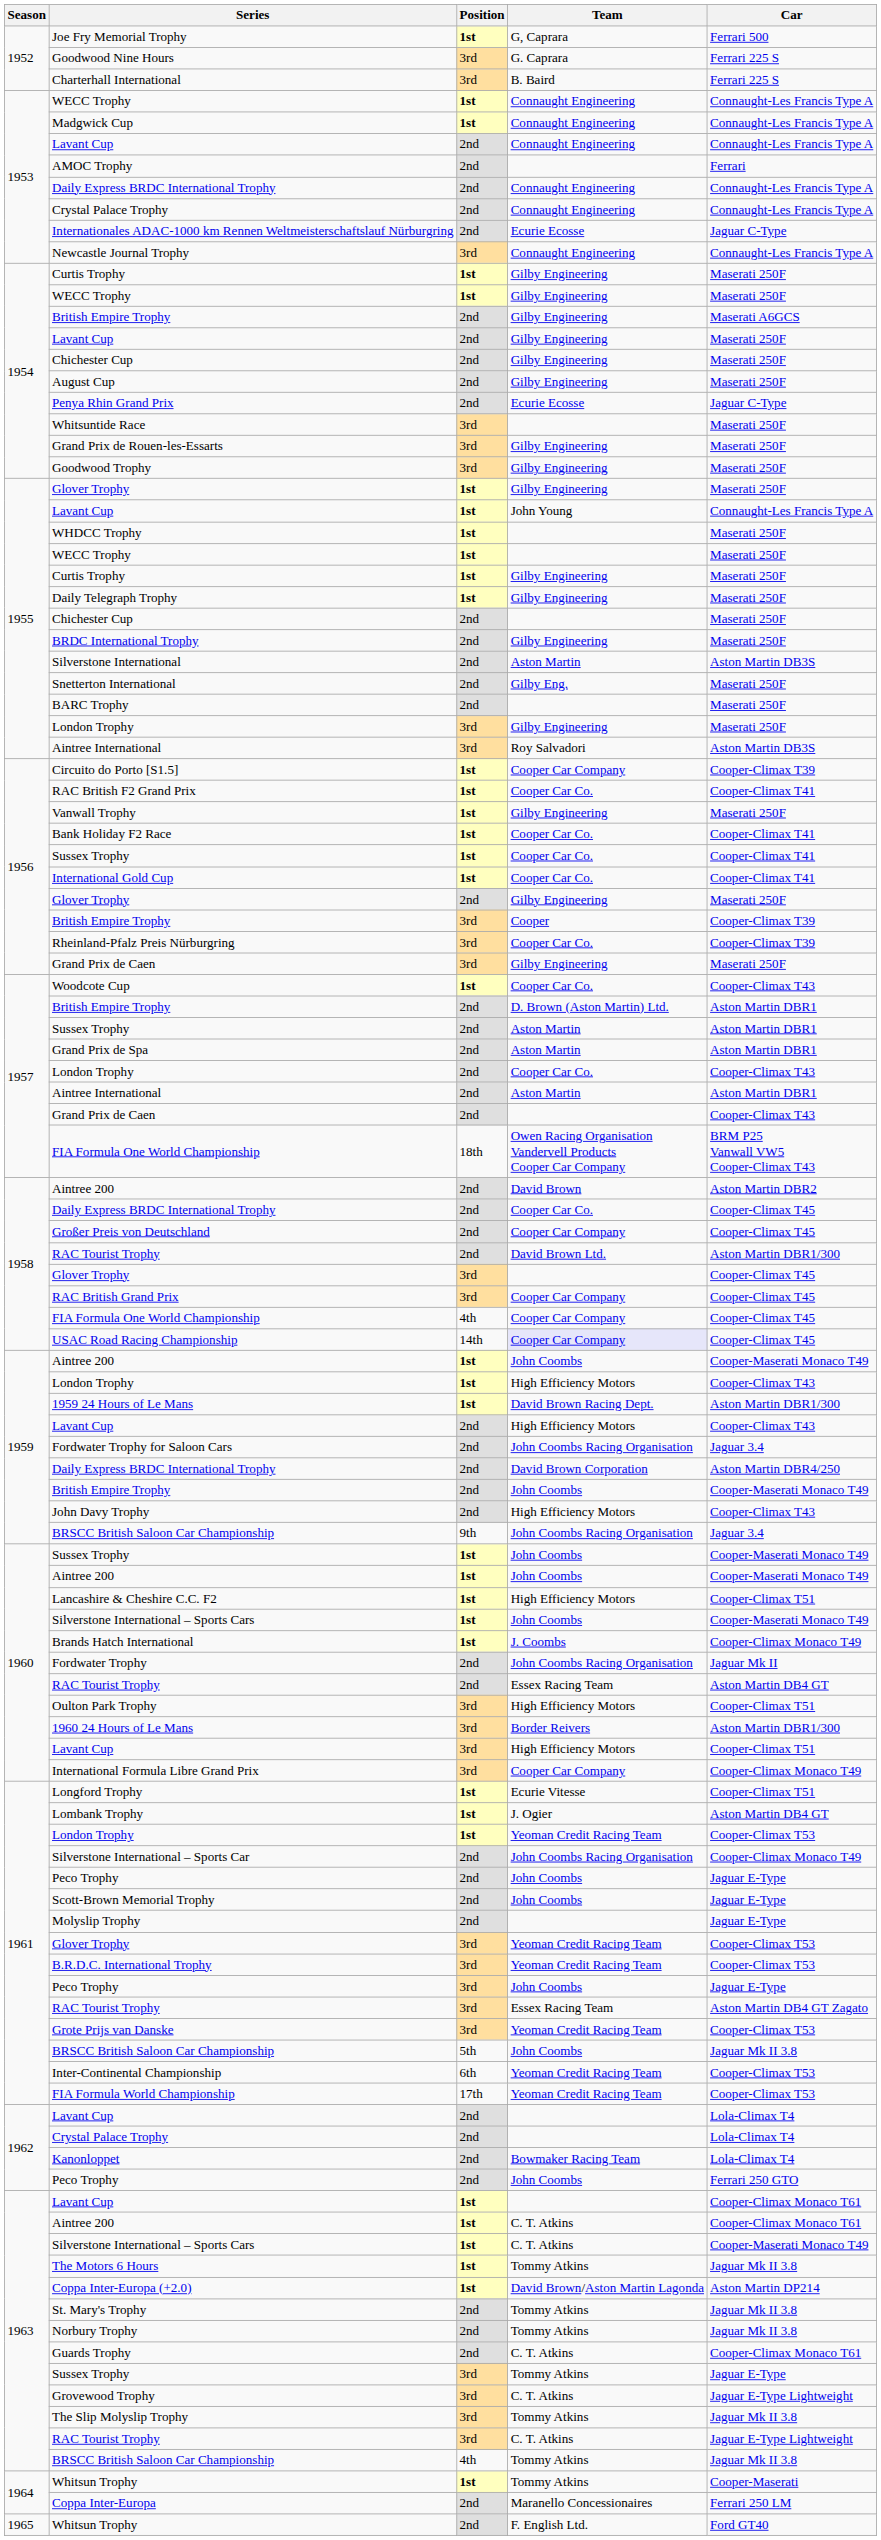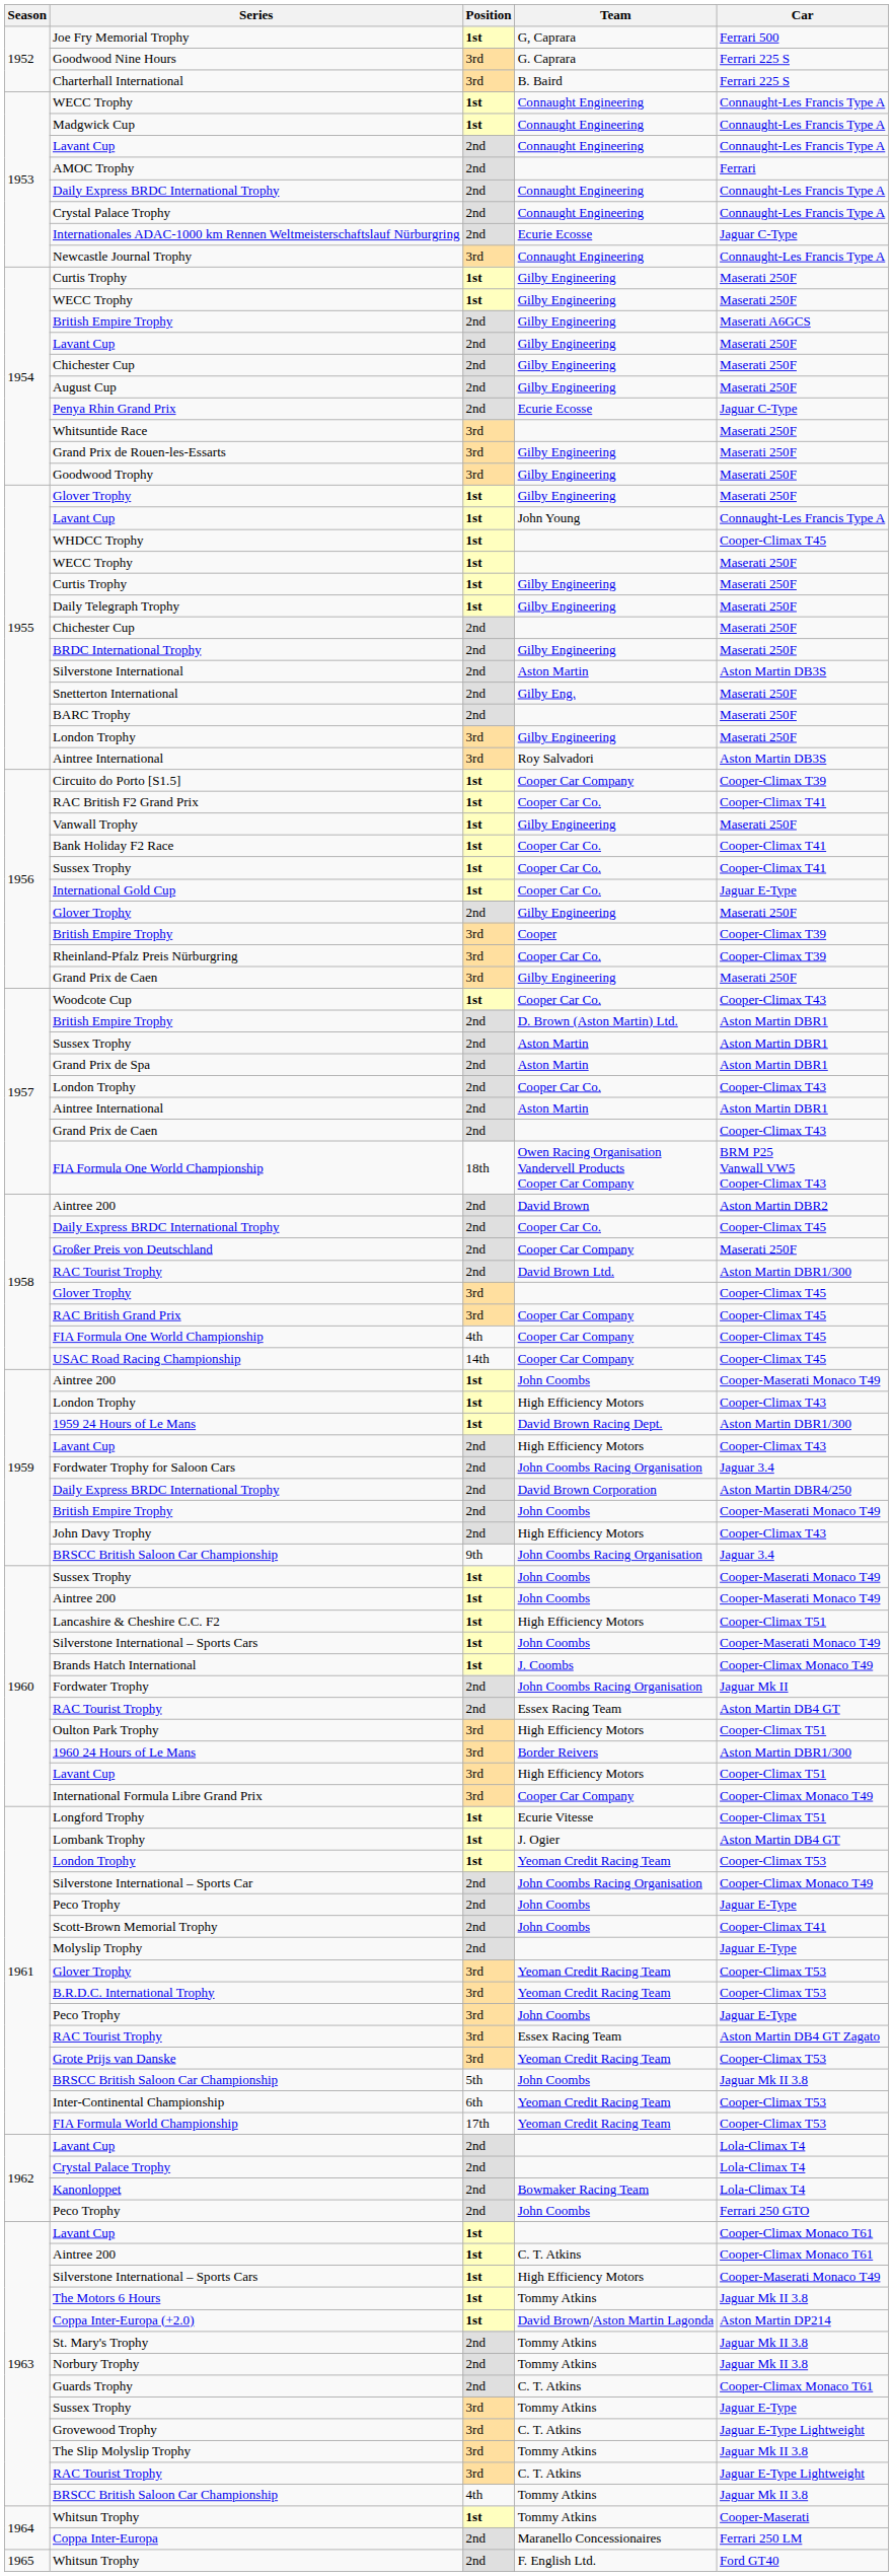WHDCC Trophy | Car: Maserati 250F -> Cooper-Climax T45
International Gold Cup | Car: Cooper-Climax T41 -> Jaguar E-Type
Großer Preis von Deutschland | Car: Cooper-Climax T45 -> Maserati 250F
USAC Road Racing Championship | Team: lavender background -> no background
Scott-Brown Memorial Trophy | Car: Jaguar E-Type -> Cooper-Climax T41
1963 / Silverstone International – Sports Cars | Team: C. T. Atkins -> High Efficiency Motors
